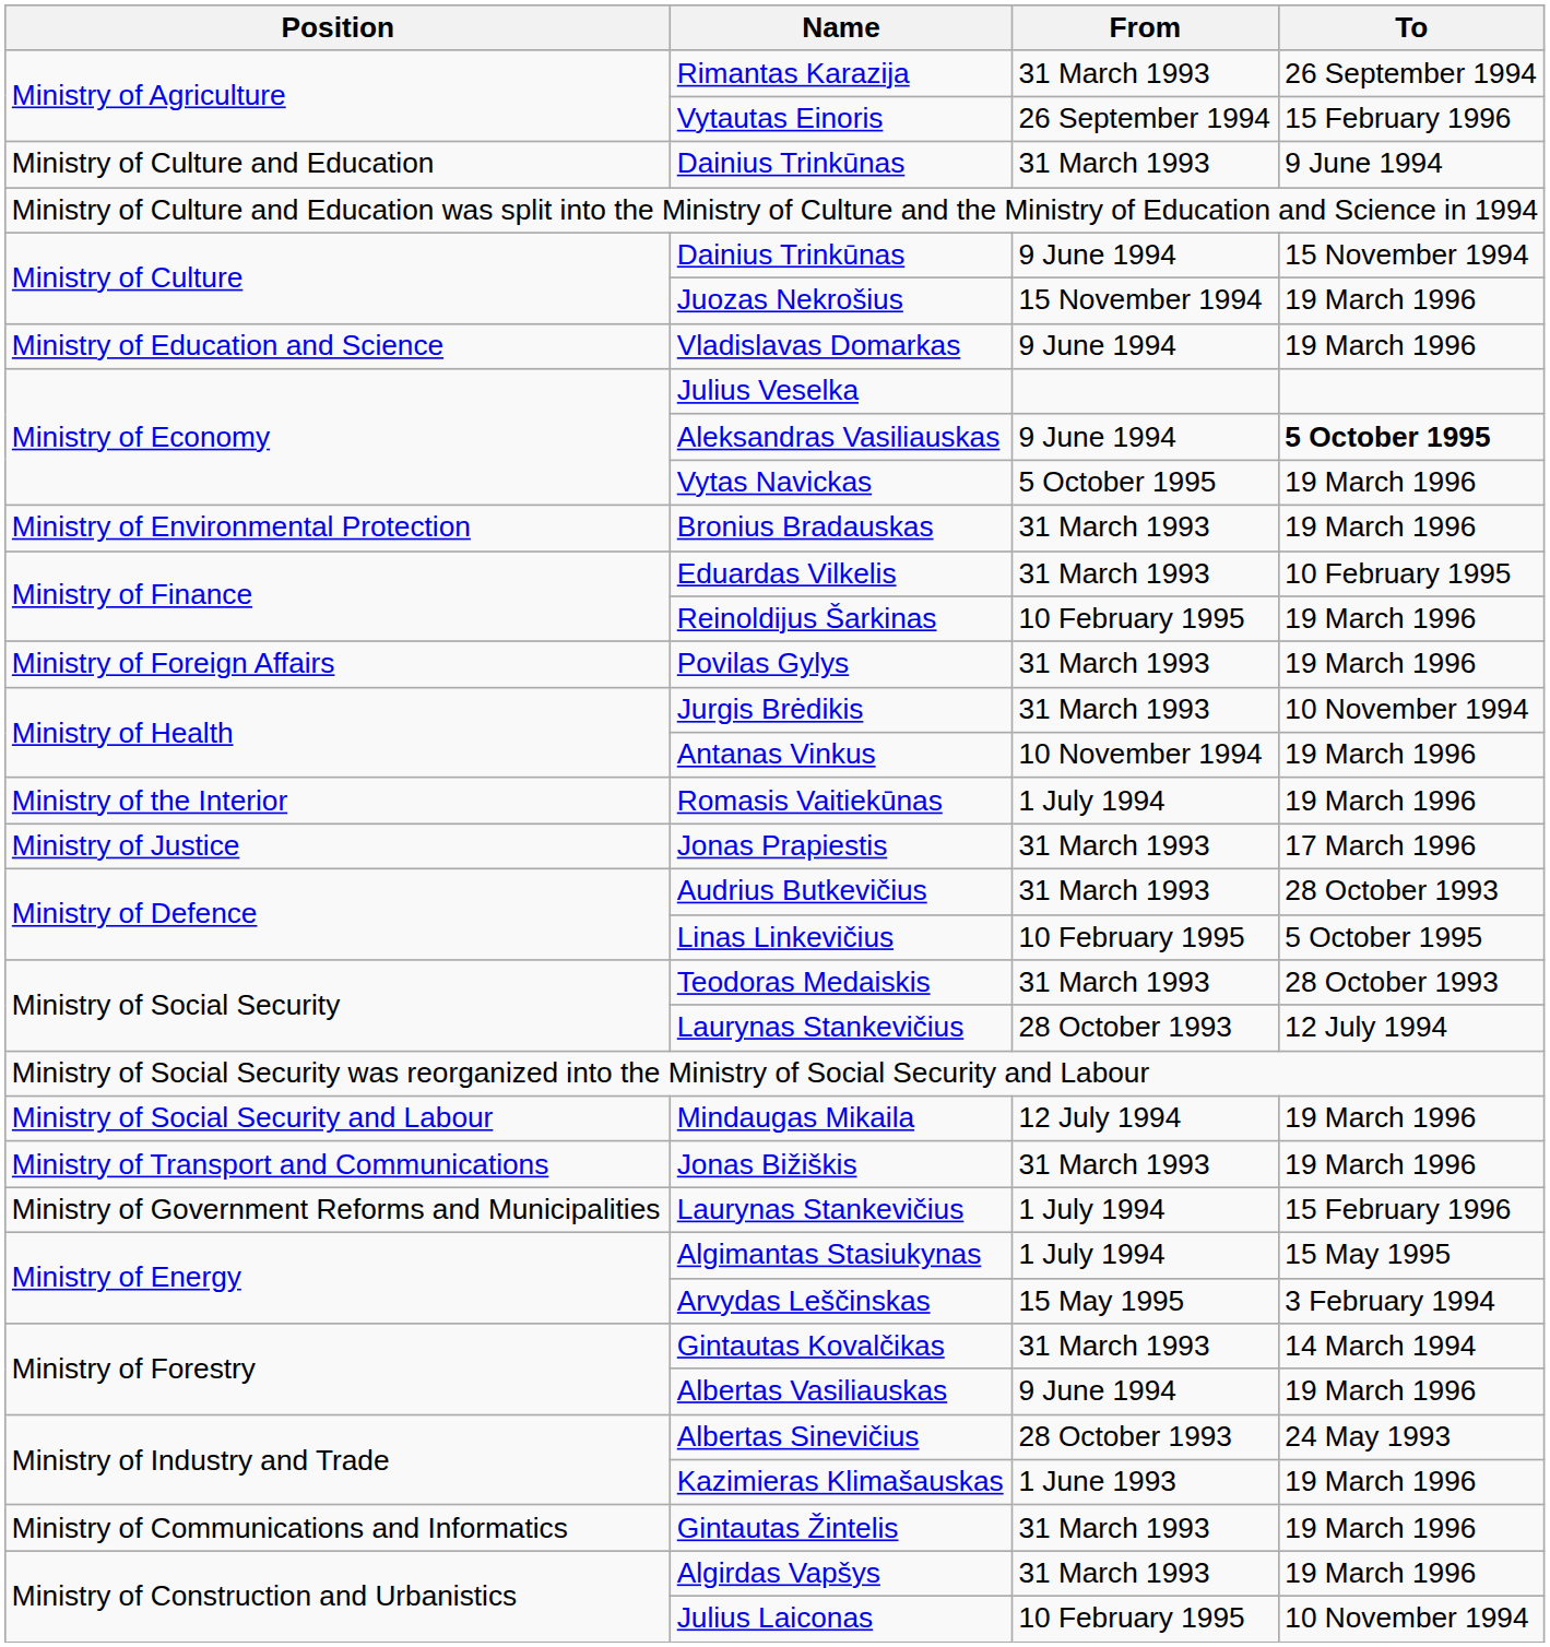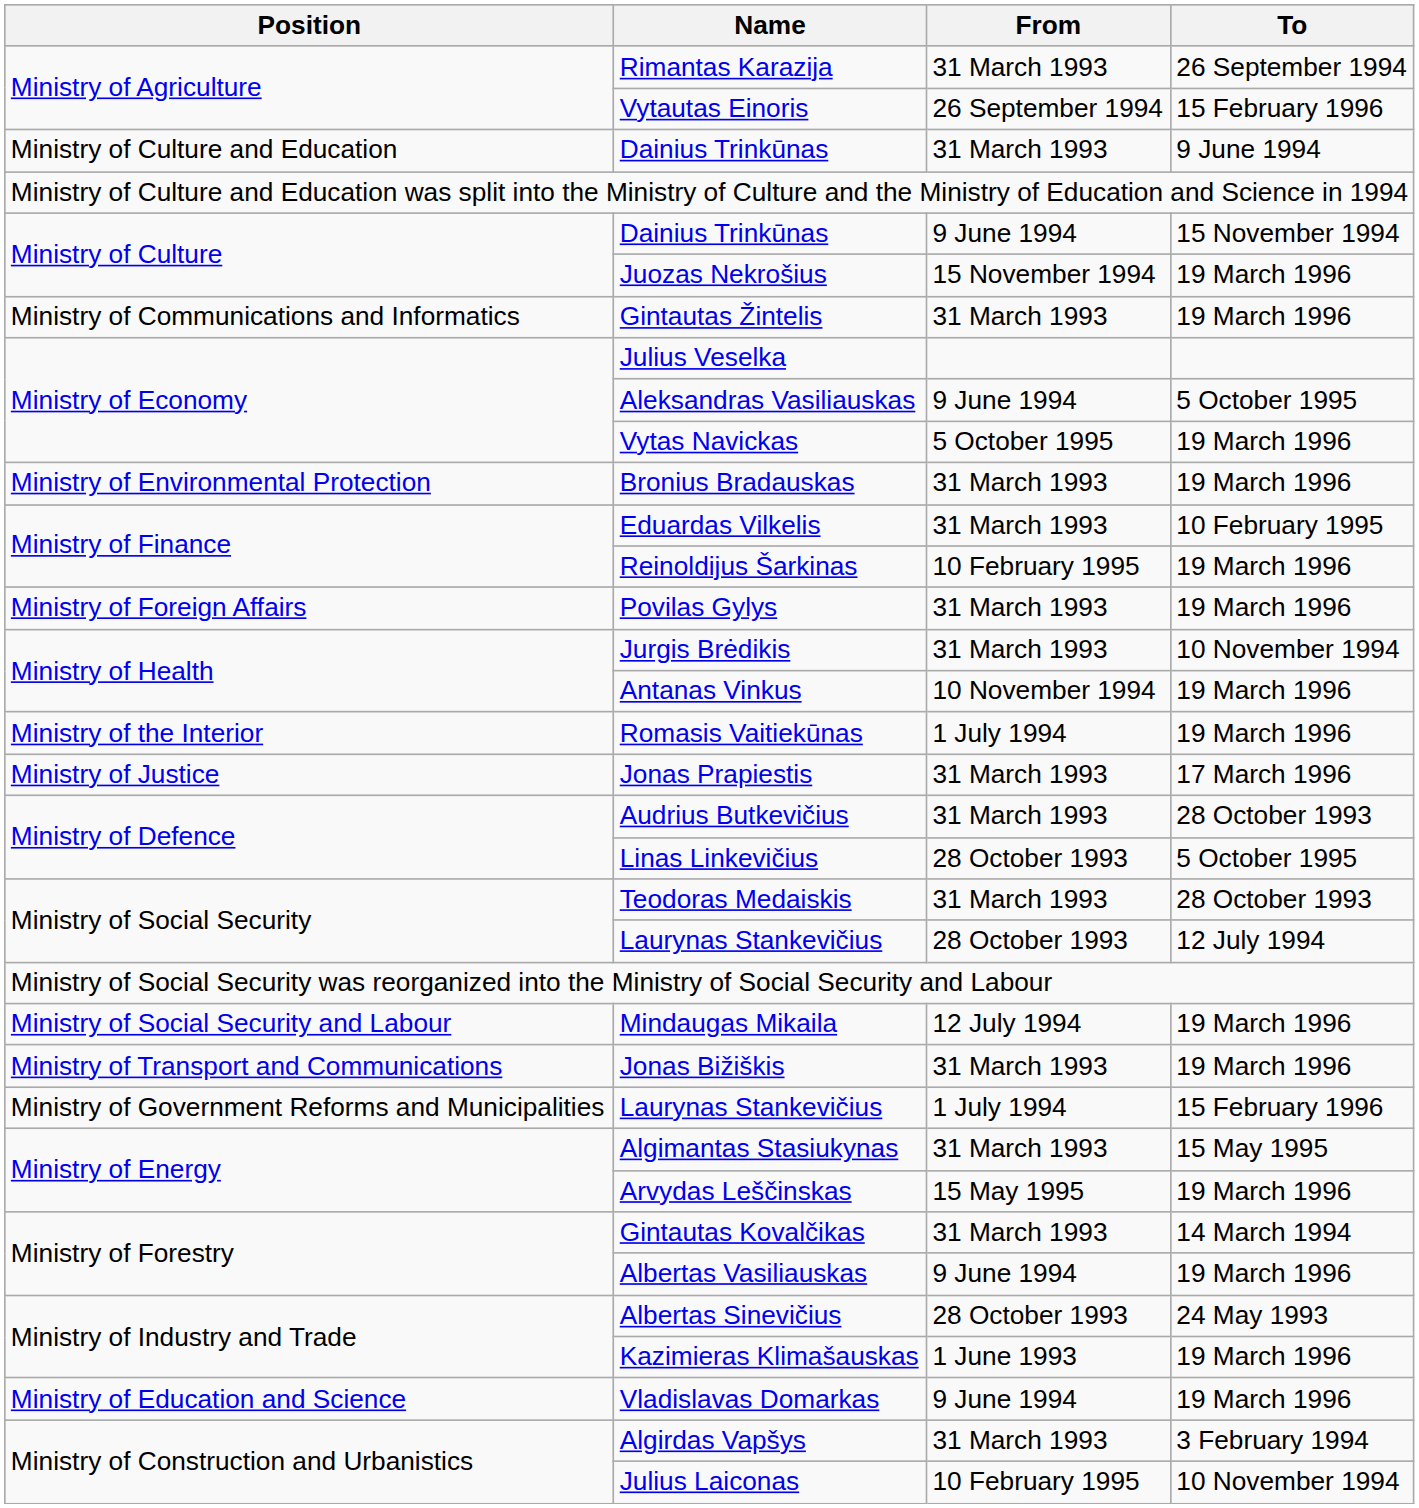rows swapped: Vladislavas Domarkas <-> Gintautas Žintelis
Aleksandras Vasiliauskas | To: bold -> normal
Linas Linkevičius | From: 10 February 1995 -> 28 October 1993
Algimantas Stasiukynas | From: 1 July 1994 -> 31 March 1993
Arvydas Leščinskas | To: 3 February 1994 -> 19 March 1996
Algirdas Vapšys | To: 19 March 1996 -> 3 February 1994
